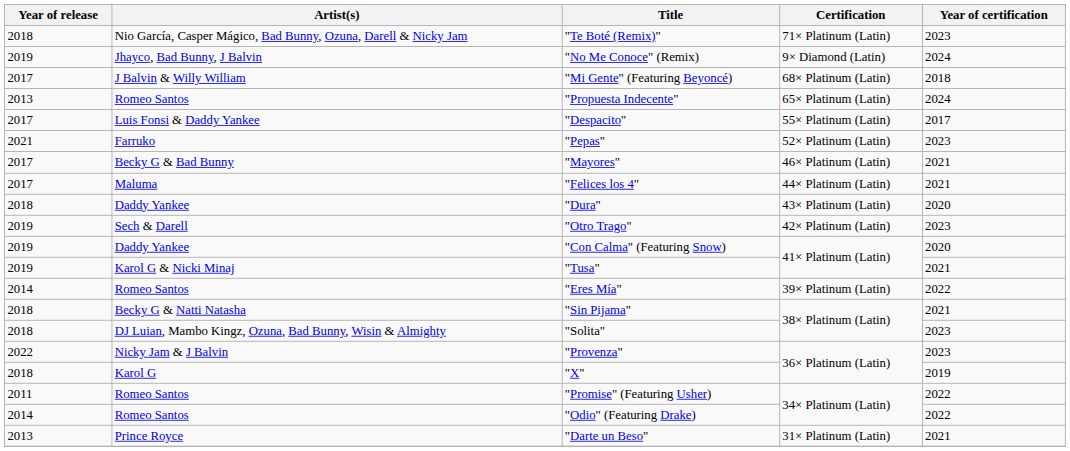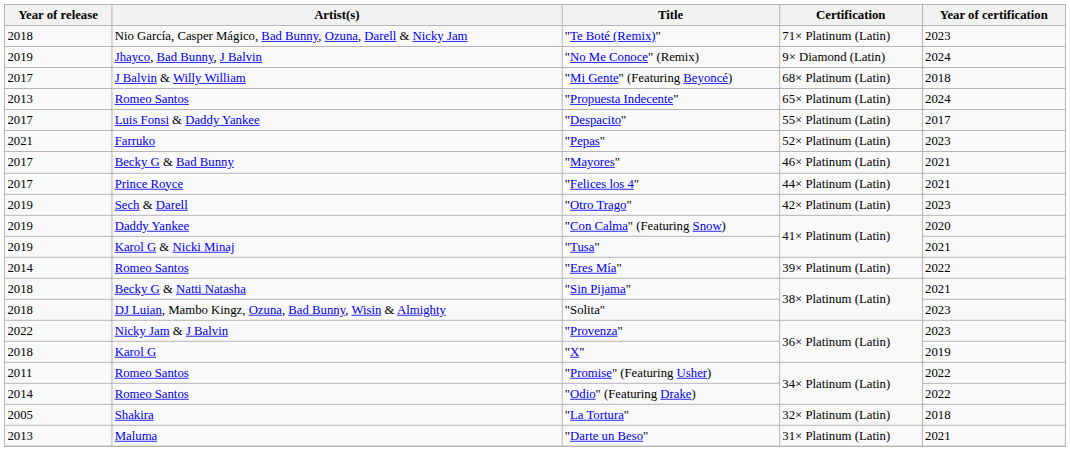"Felices los 4" | Artist(s): Maluma -> Prince Royce
- row: 2018 | Daddy Yankee | "Dura" | 43× Platinum (Latin) | 2020
+ row: 2005 | Shakira | "La Tortura" | 32× Platinum (Latin) | 2018
"Darte un Beso" | Artist(s): Prince Royce -> Maluma
